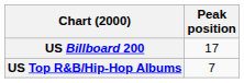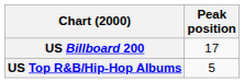US Top R&B/Hip-Hop Albums | Peak position: 7 -> 5
